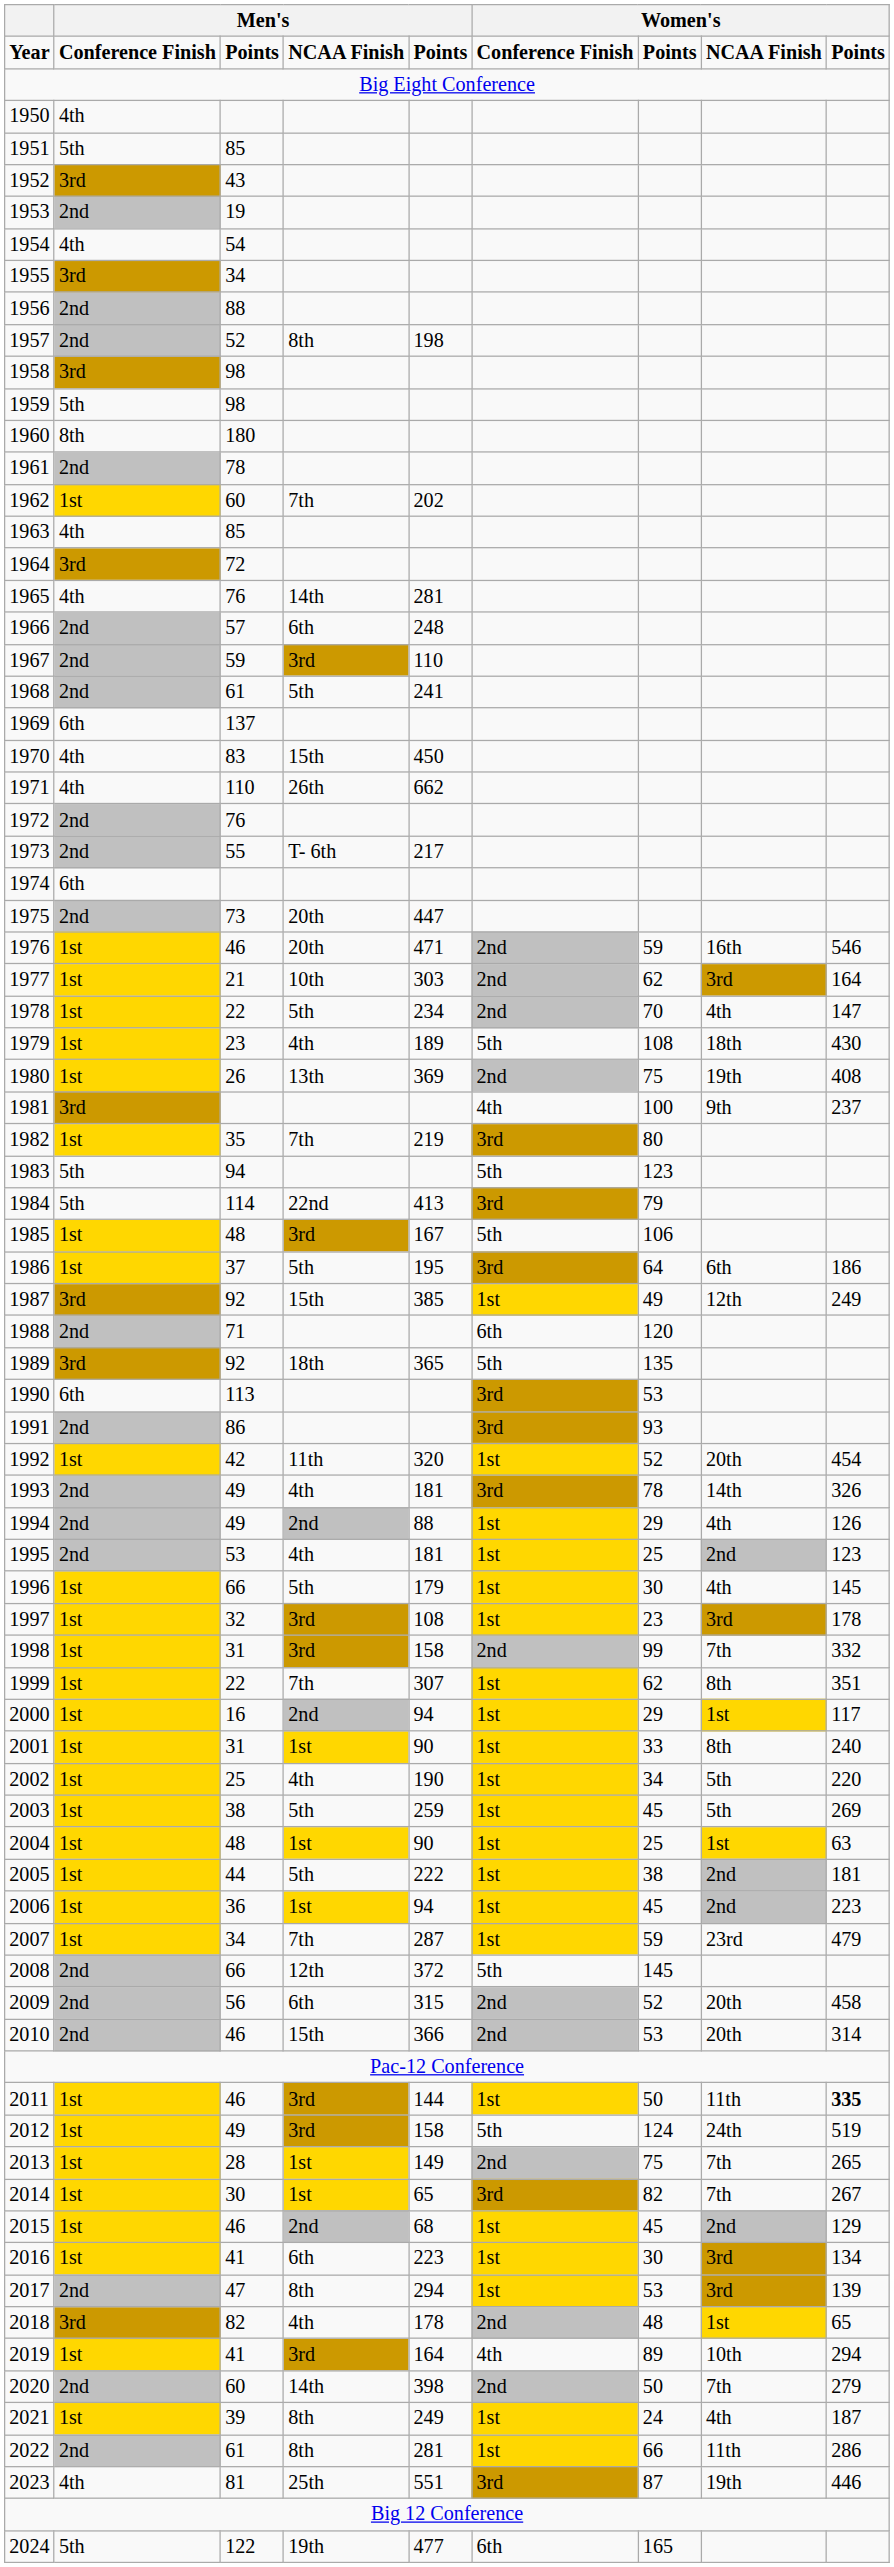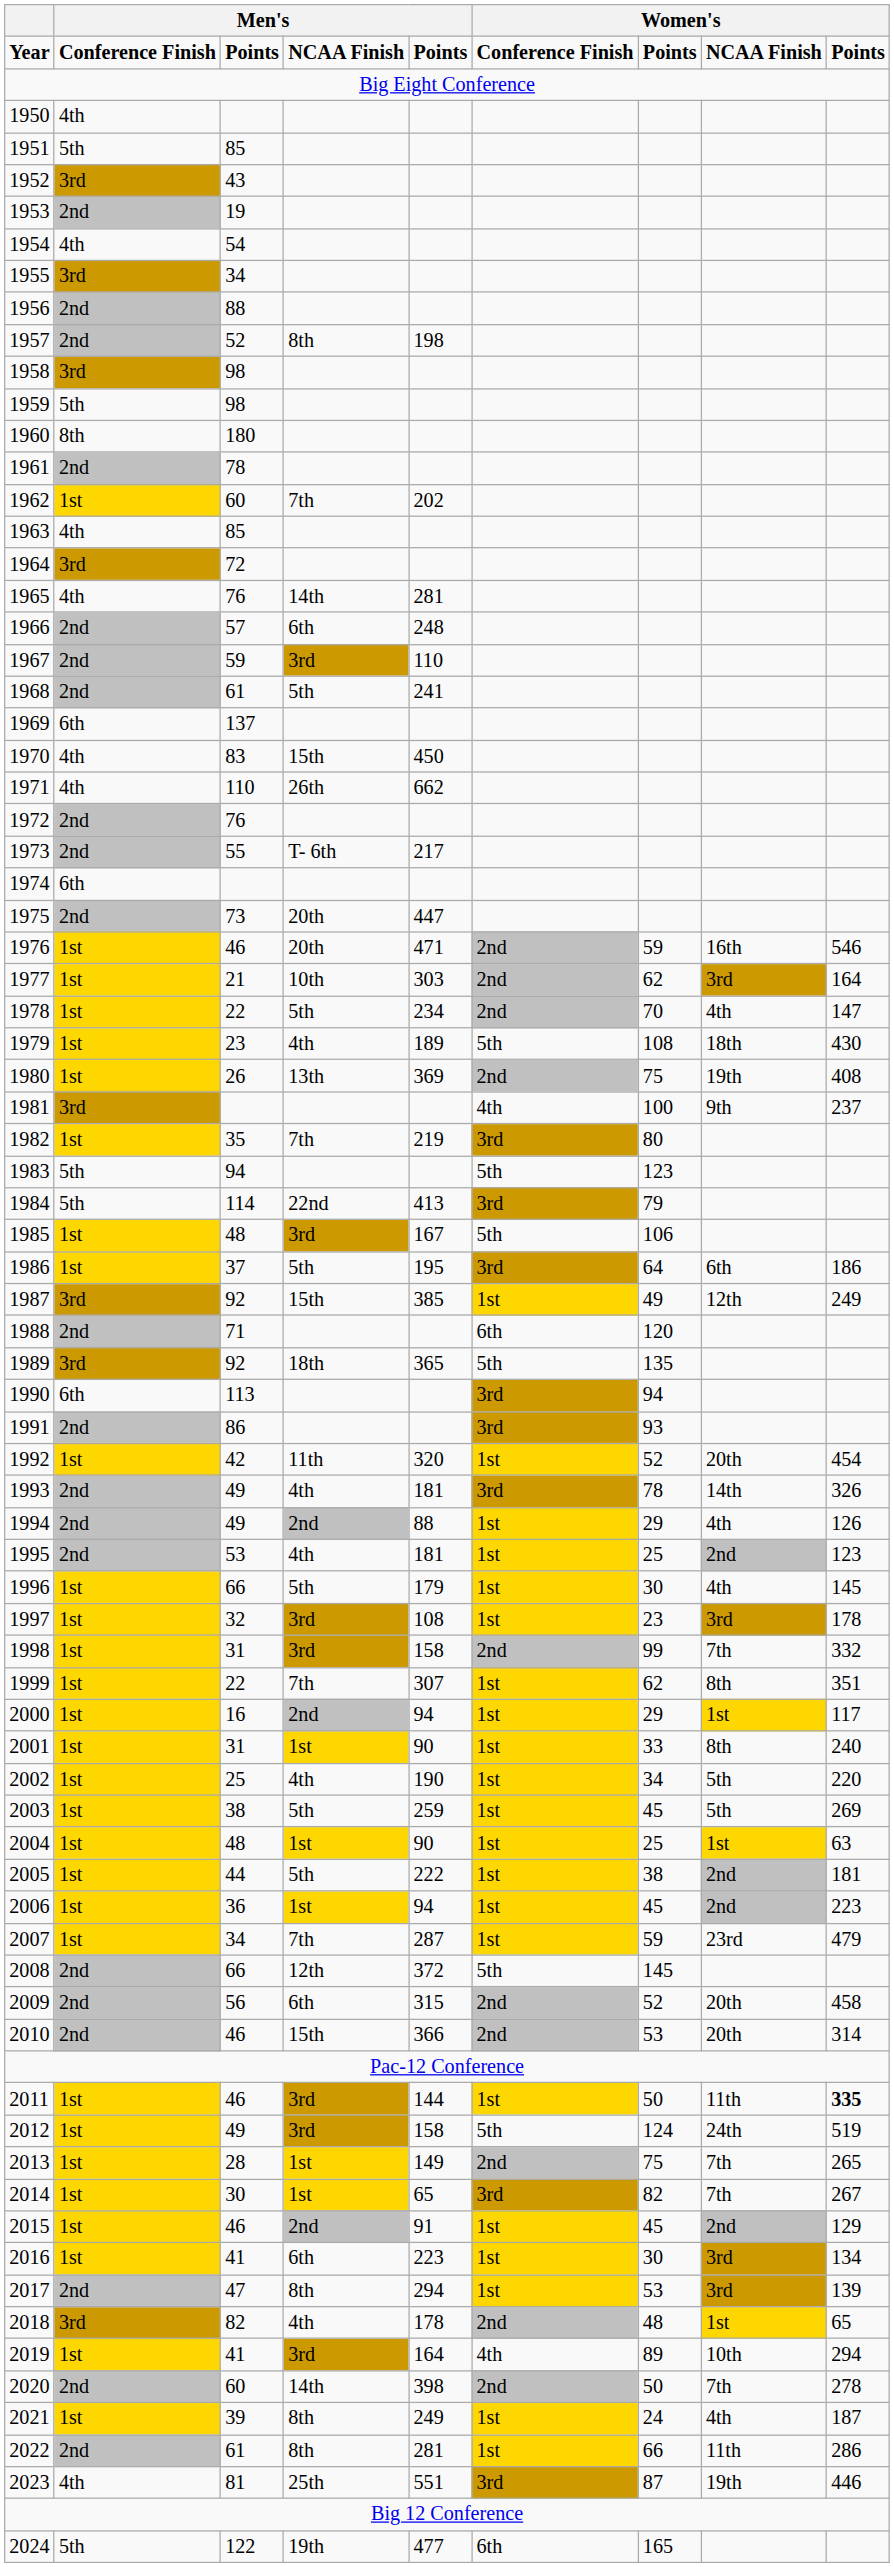1990 | column 7: 53 -> 94
2015 | column 5: 68 -> 91
2020 | column 9: 279 -> 278
